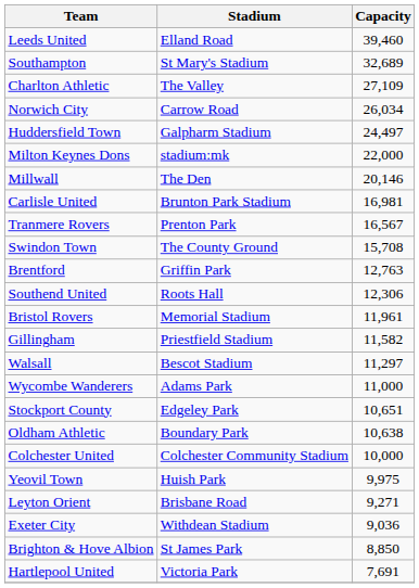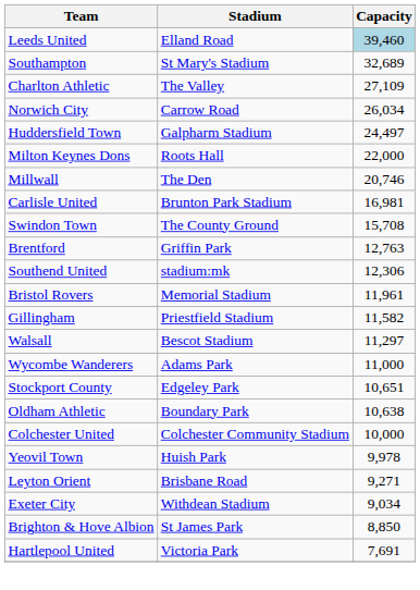Leeds United | Capacity: no background -> lightblue background
Milton Keynes Dons | Stadium: stadium:mk -> Roots Hall
Millwall | Capacity: 20,146 -> 20,746
- row: Tranmere Rovers | Prenton Park | 16,567
Southend United | Stadium: Roots Hall -> stadium:mk
Yeovil Town | Capacity: 9,975 -> 9,978
Exeter City | Capacity: 9,036 -> 9,034
